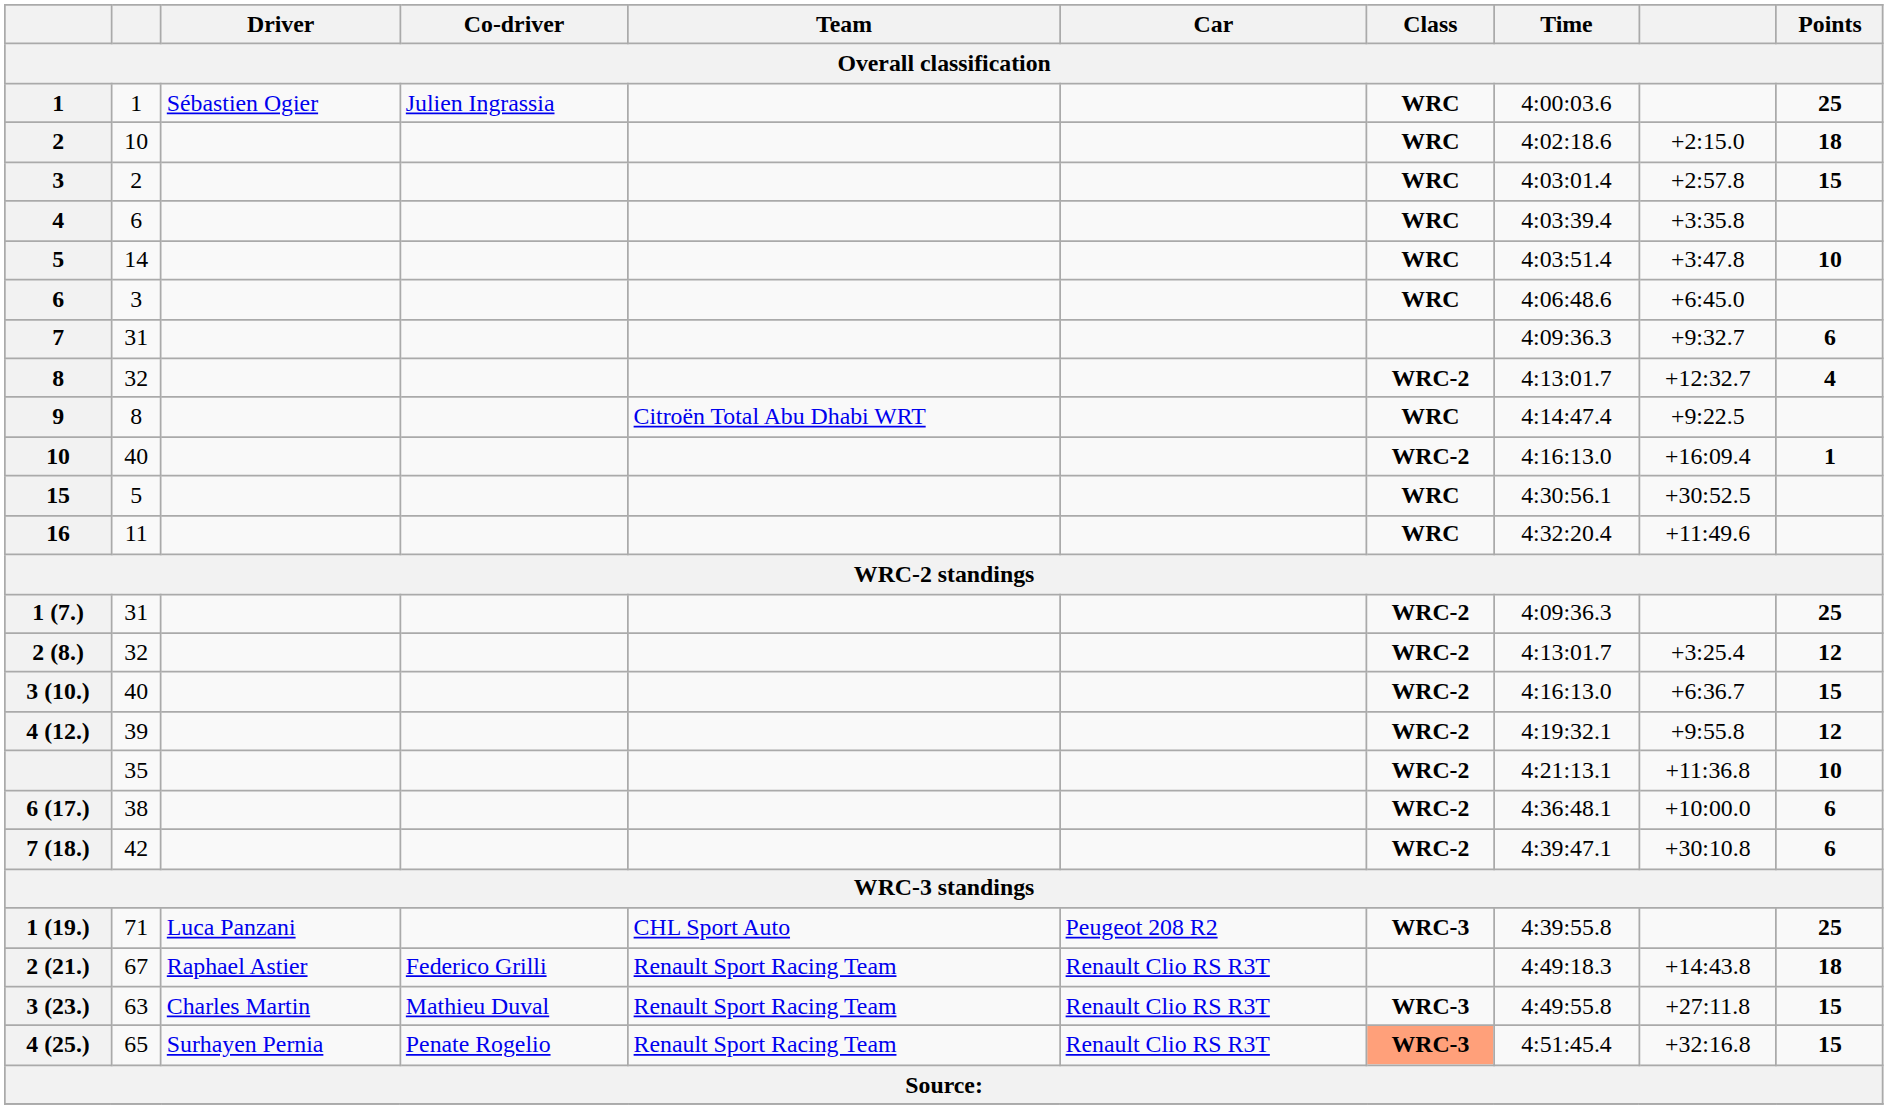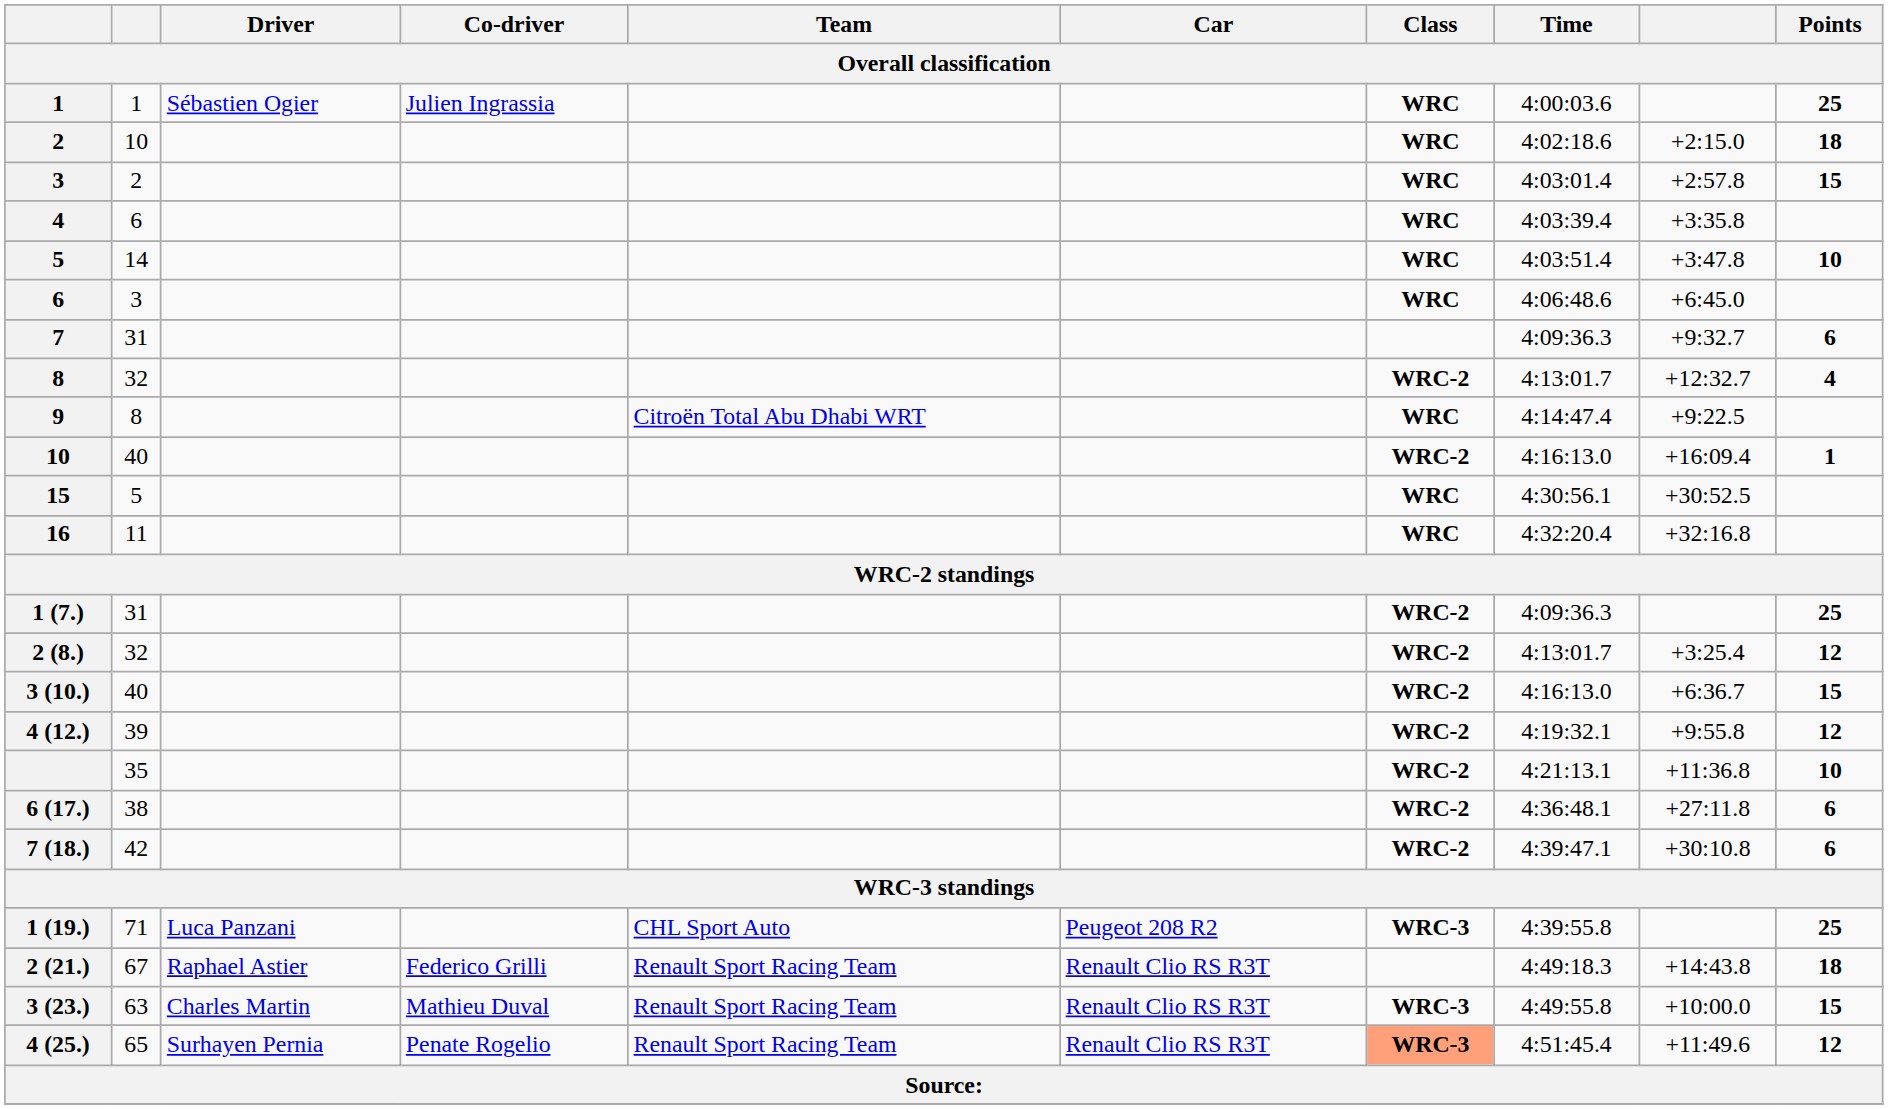16 | column 9: +11:49.6 -> +32:16.8
6 (17.) | column 9: +10:00.0 -> +27:11.8
3 (23.) | column 9: +27:11.8 -> +10:00.0
4 (25.) | column 9: +32:16.8 -> +11:49.6
4 (25.) | Points: 15 -> 12
